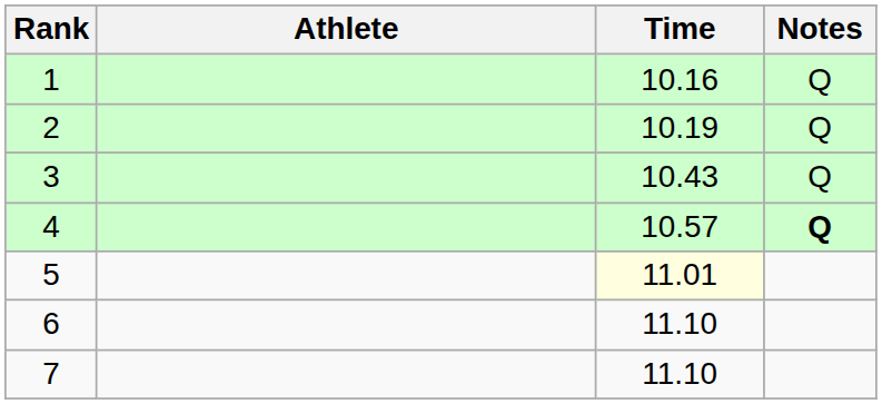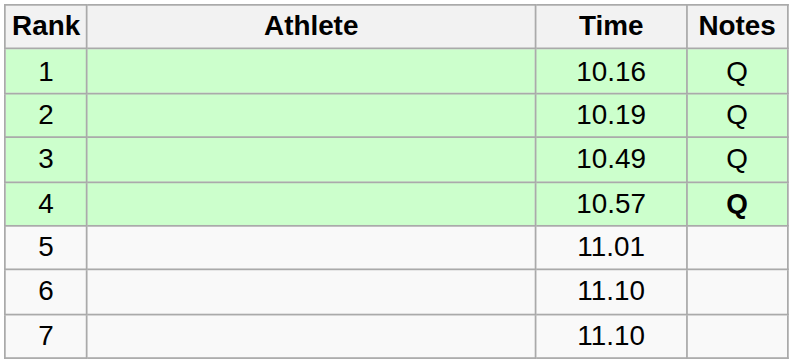3 | Time: 10.43 -> 10.49
5 | Time: lightyellow background -> no background
